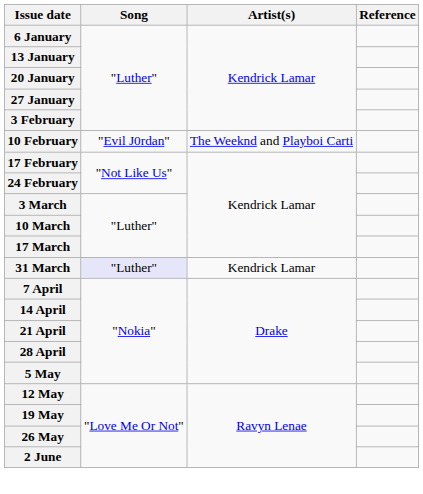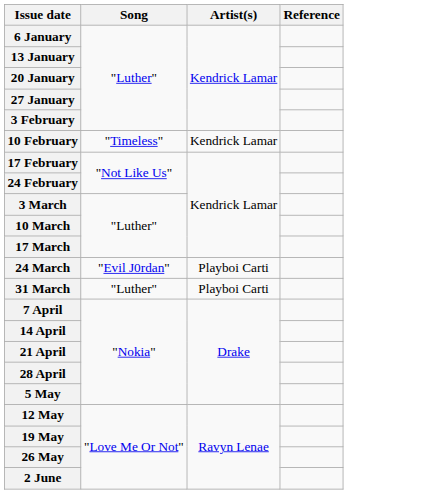10 February | Song: "Evil J0rdan" -> "Timeless"
10 February | Artist(s): The Weeknd and Playboi Carti -> Kendrick Lamar
+ row: 24 March | "Evil J0rdan" | Playboi Carti
31 March | Song: lavender background -> no background
31 March | Artist(s): Kendrick Lamar -> Playboi Carti
